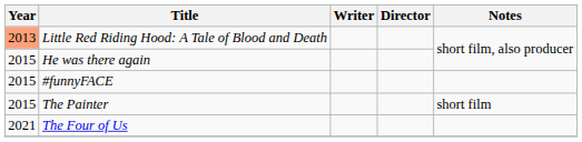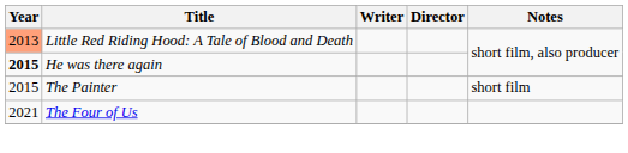He was there again | Year: normal -> bold
- row: 2015 | #funnyFACE
